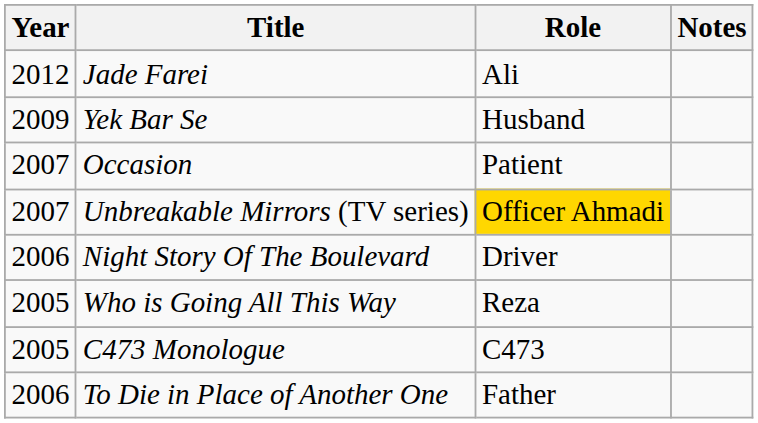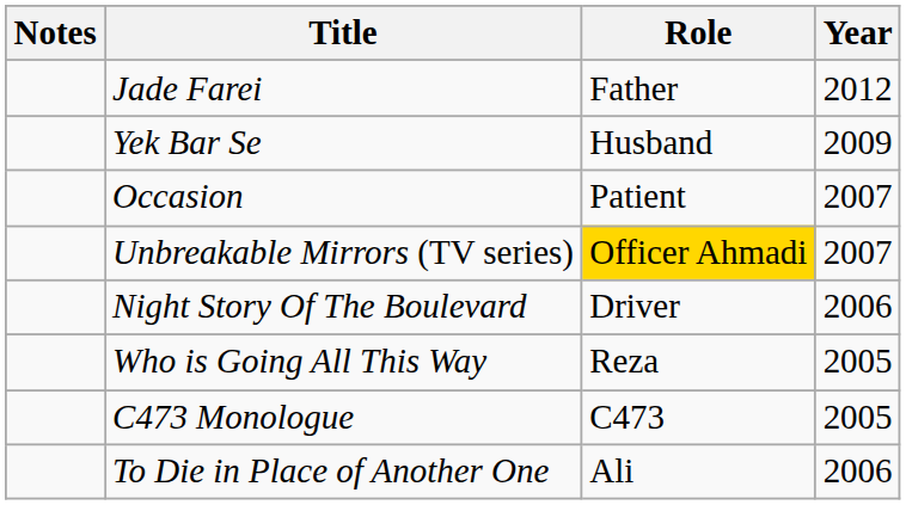columns swapped: Year <-> Notes
Jade Farei | Role: Ali -> Father
To Die in Place of Another One | Role: Father -> Ali
